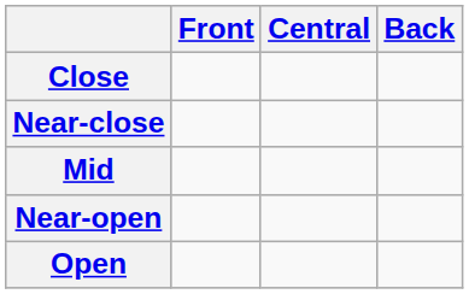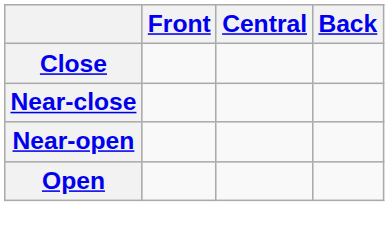- row: Mid
